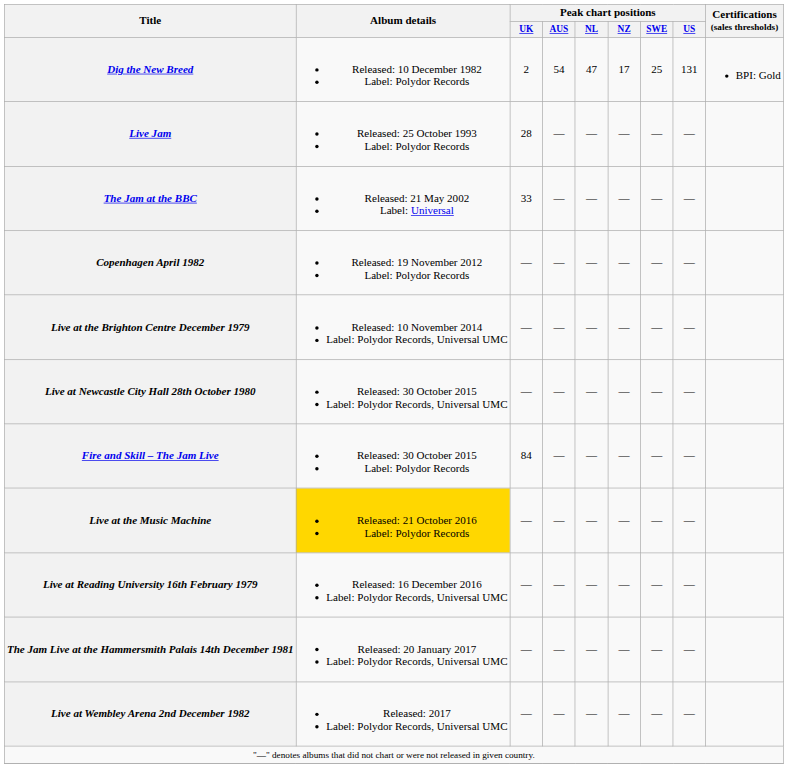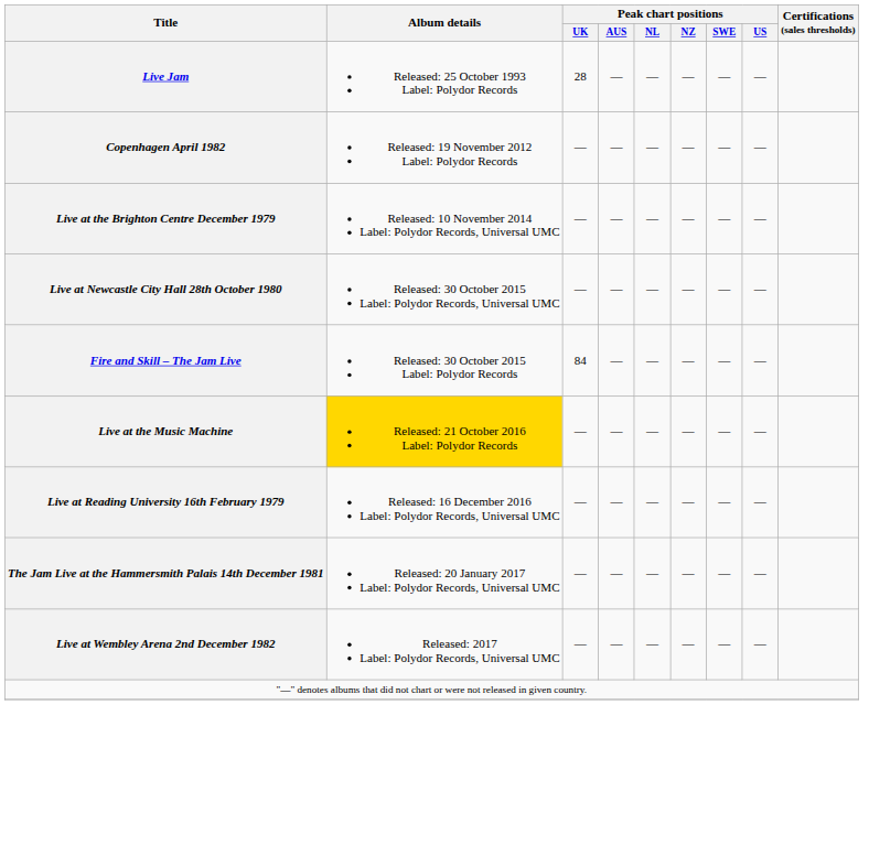- row: Dig the New Breed | Released: 10 December 1982 Label: Polydor Records | 2 | 54 | 47 | 17 | 25 | 131 | BPI: Gold
- row: The Jam at the BBC | Released: 21 May 2002 Label: Universal | 33 | — | — | — | — | —
